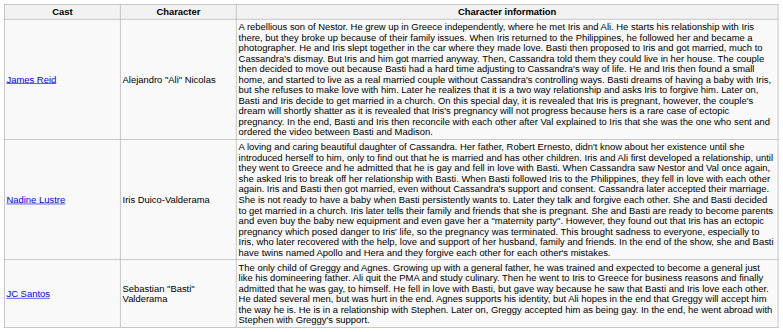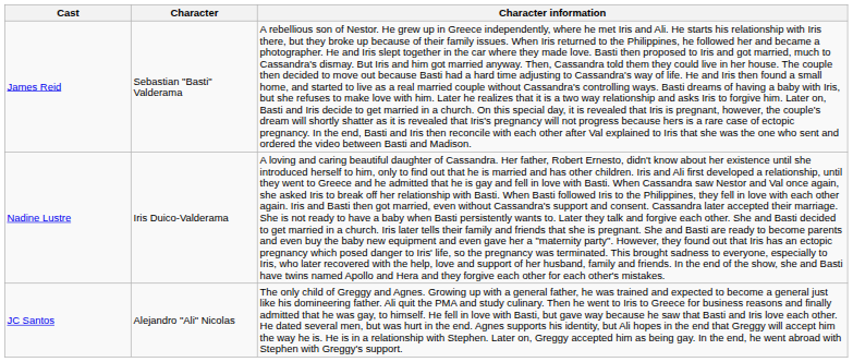James Reid | Character: Alejandro "Ali" Nicolas -> Sebastian "Basti" Valderama
JC Santos | Character: Sebastian "Basti" Valderama -> Alejandro "Ali" Nicolas
